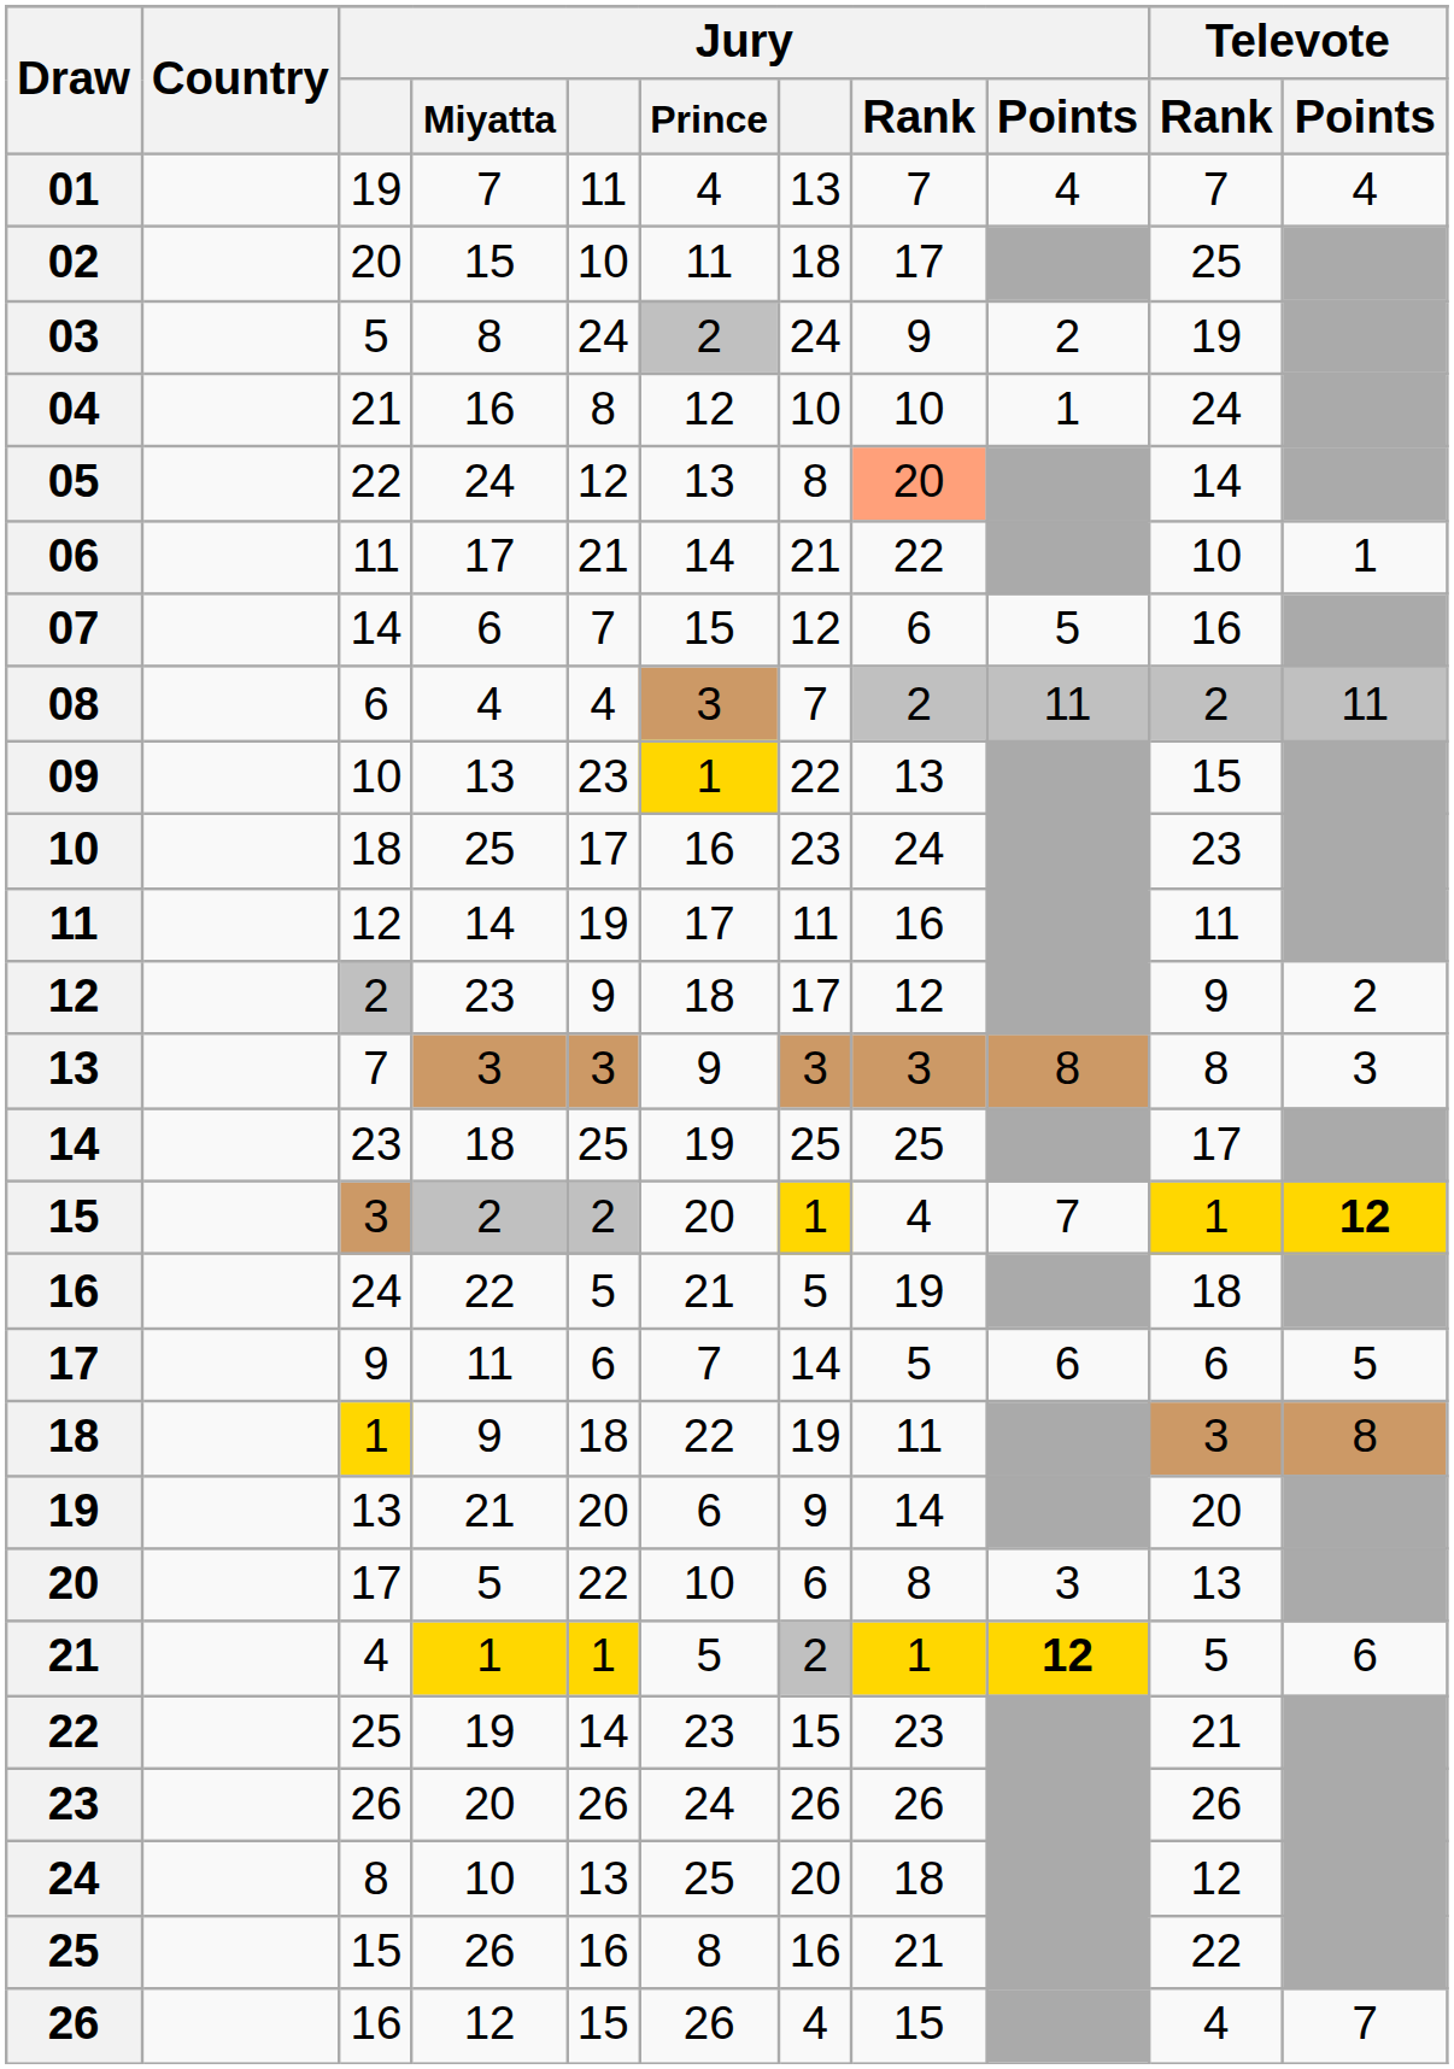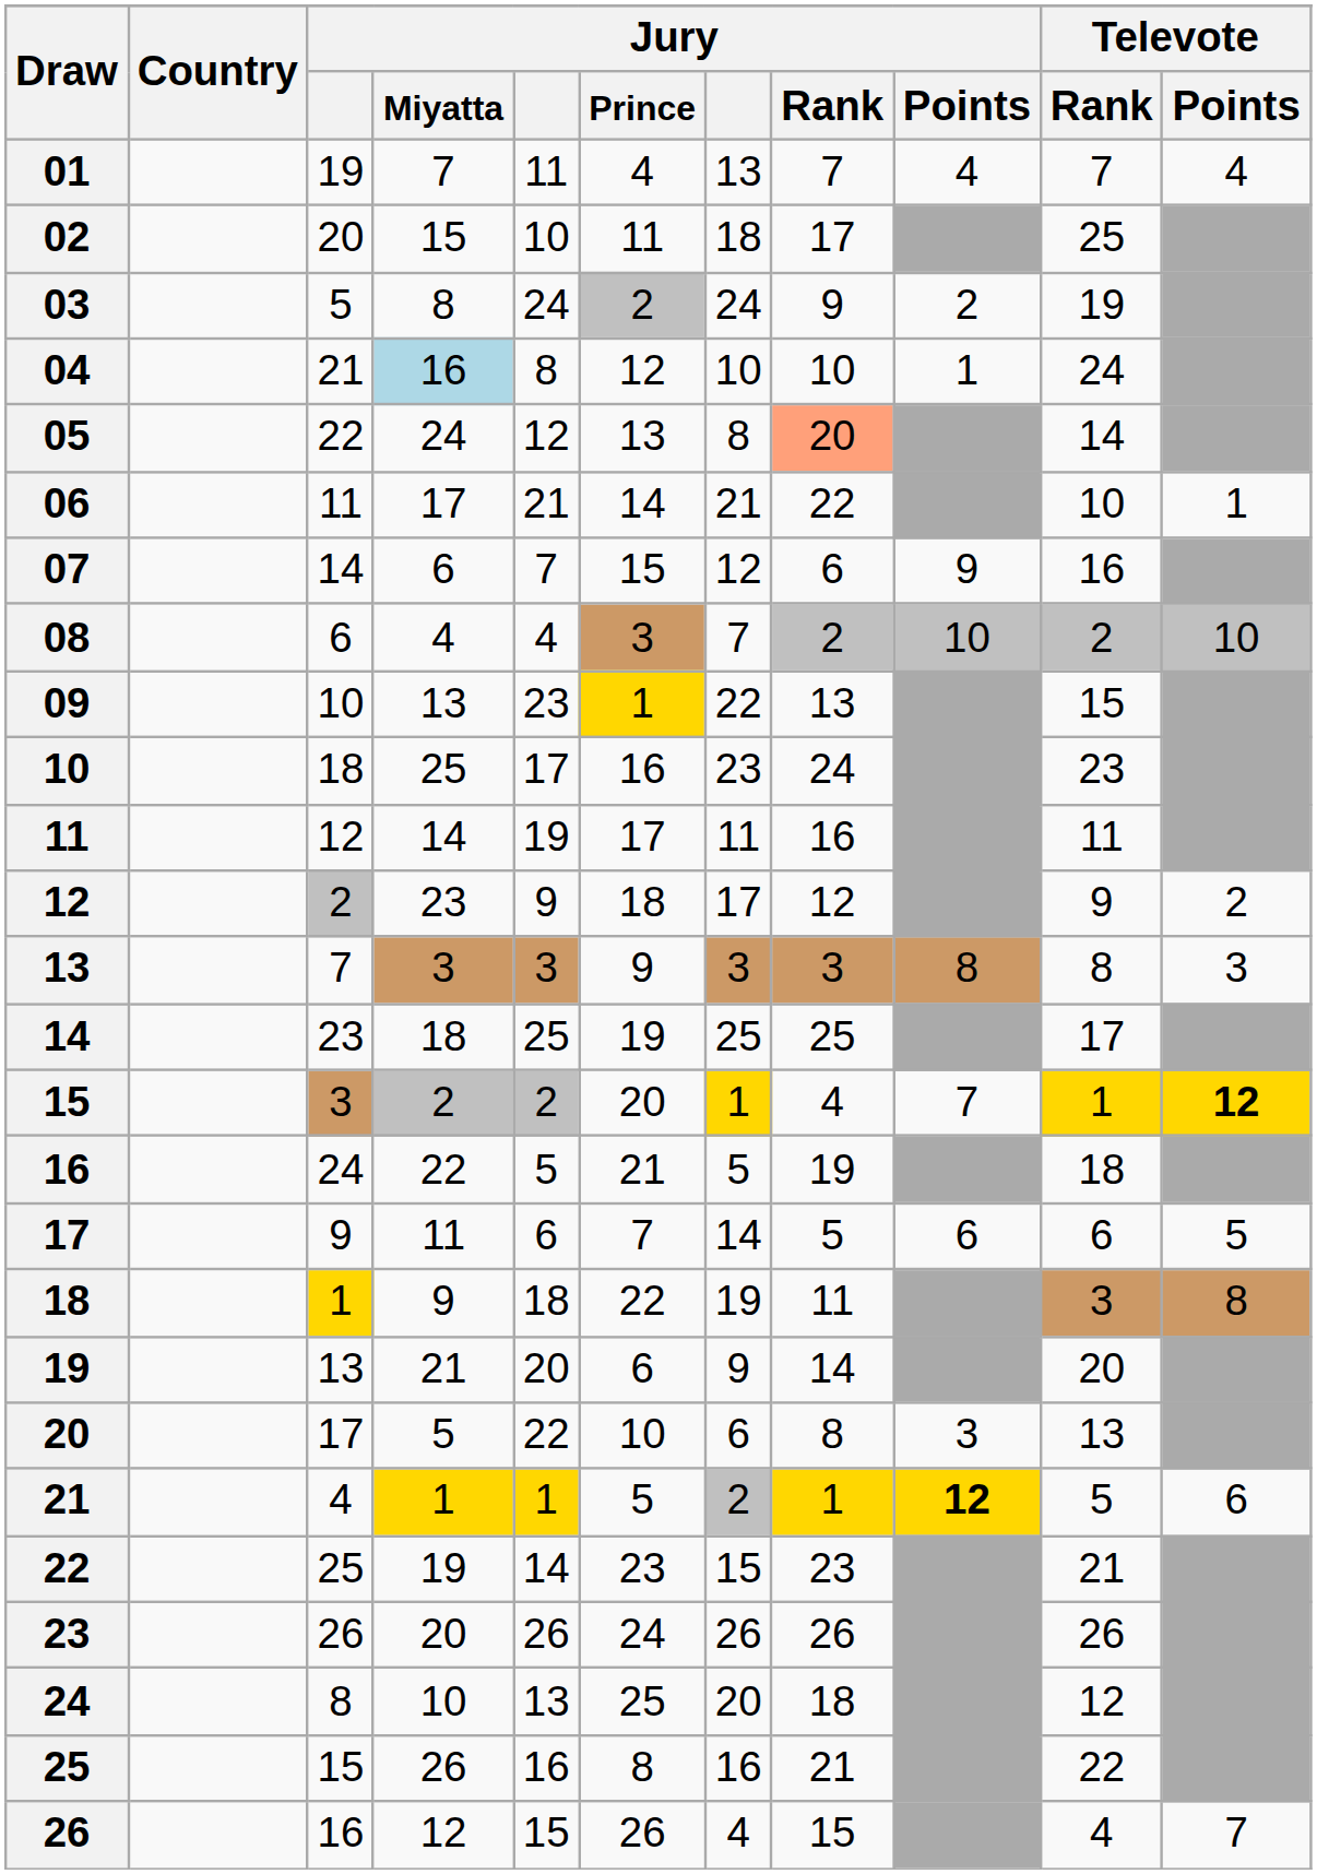04 | Jury / Miyatta: no background -> lightblue background
07 | Jury / Points: 5 -> 9
08 | Jury / Points: 11 -> 10
08 | Televote / Points: 11 -> 10
